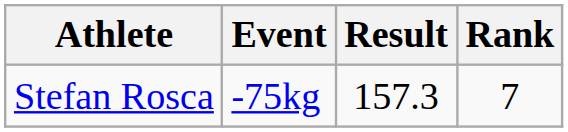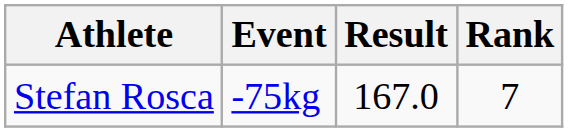Stefan Rosca | Result: 157.3 -> 167.0
